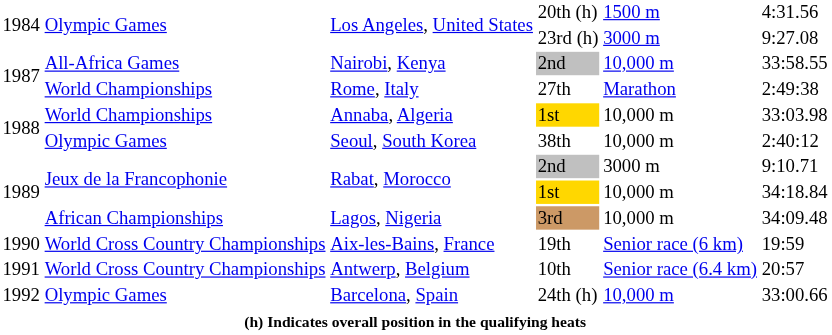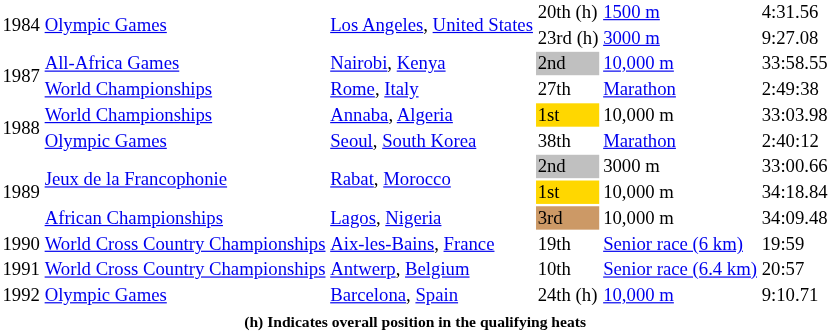Seoul, South Korea | column 5: 10,000 m -> Marathon
Rabat, Morocco / 2nd | column 6: 9:10.71 -> 33:00.66
Barcelona, Spain | column 6: 33:00.66 -> 9:10.71
